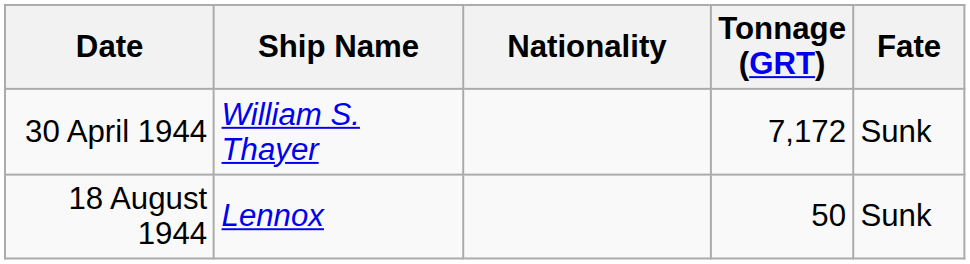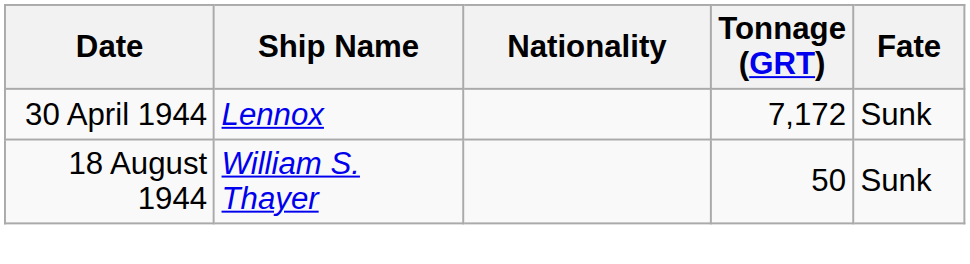30 April 1944 | Ship Name: William S. Thayer -> Lennox
18 August 1944 | Ship Name: Lennox -> William S. Thayer
